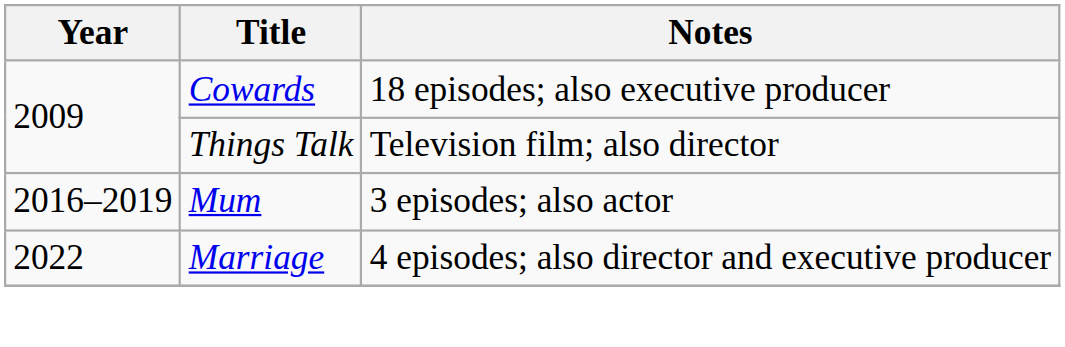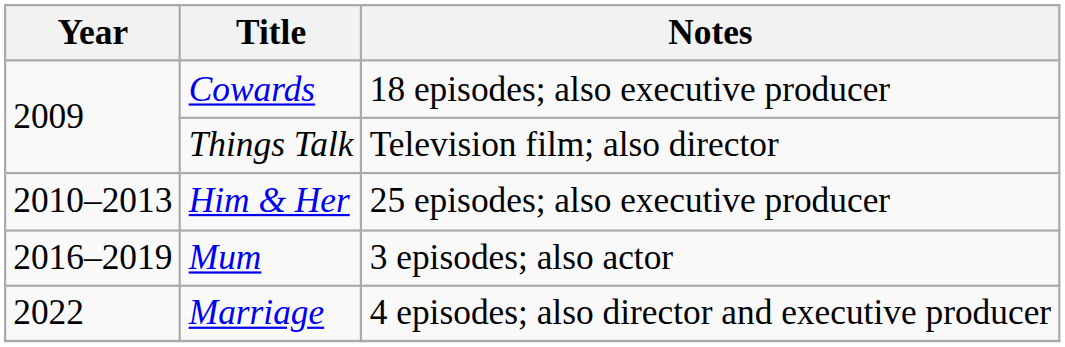+ row: 2010–2013 | Him & Her | 25 episodes; also executive producer
